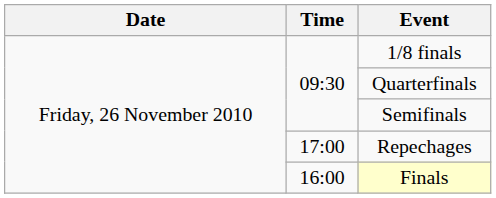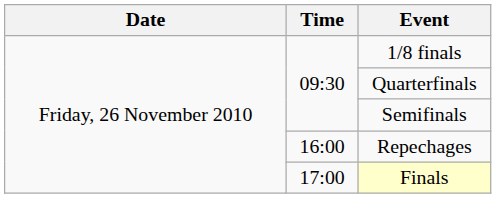Repechages | Time: 17:00 -> 16:00
Finals | Time: 16:00 -> 17:00
